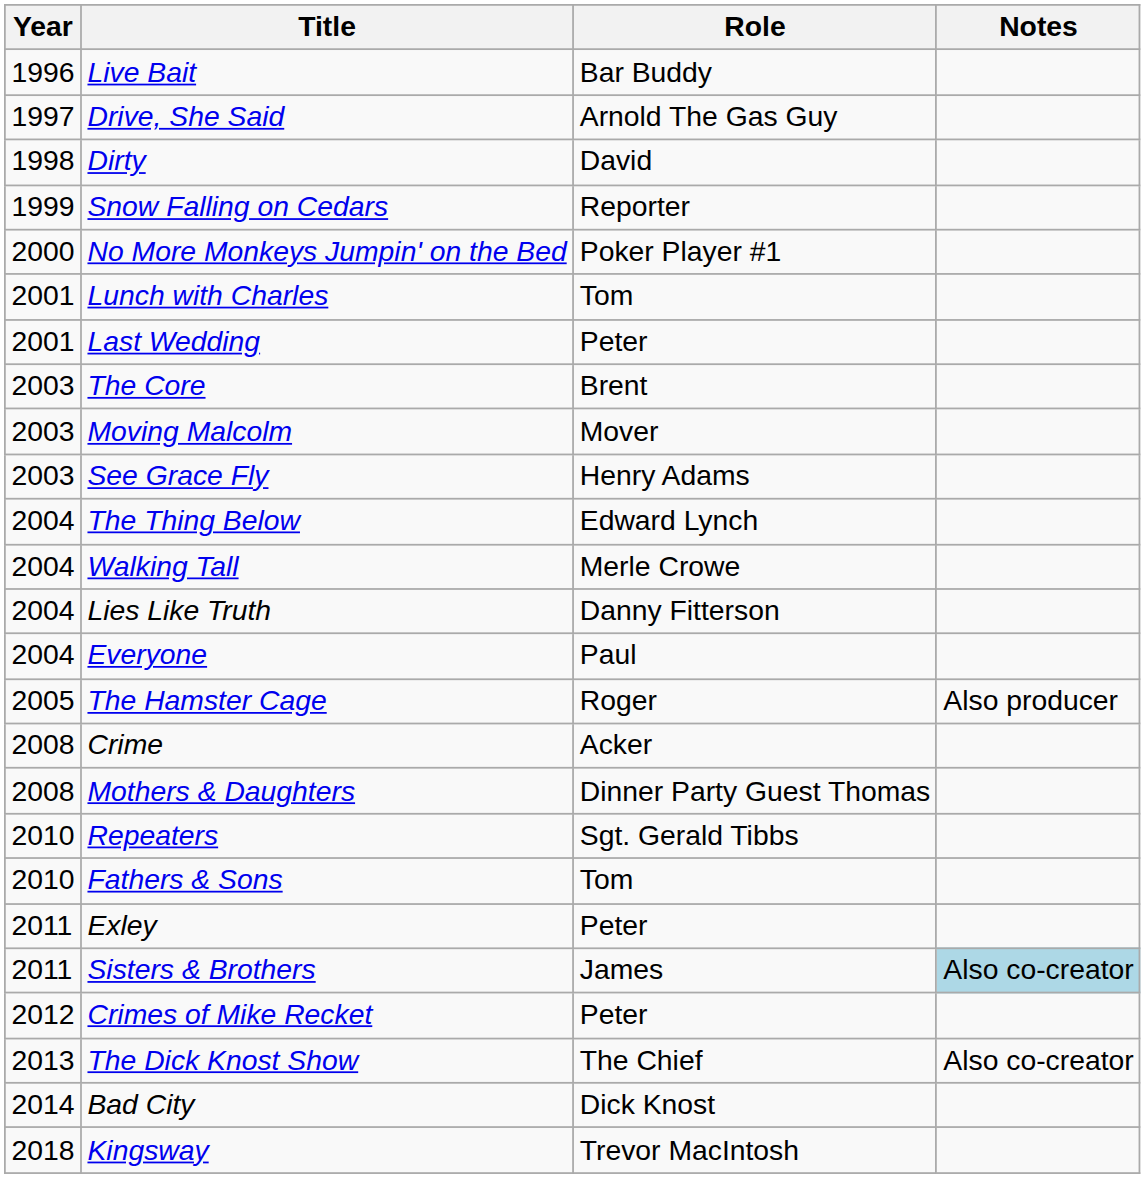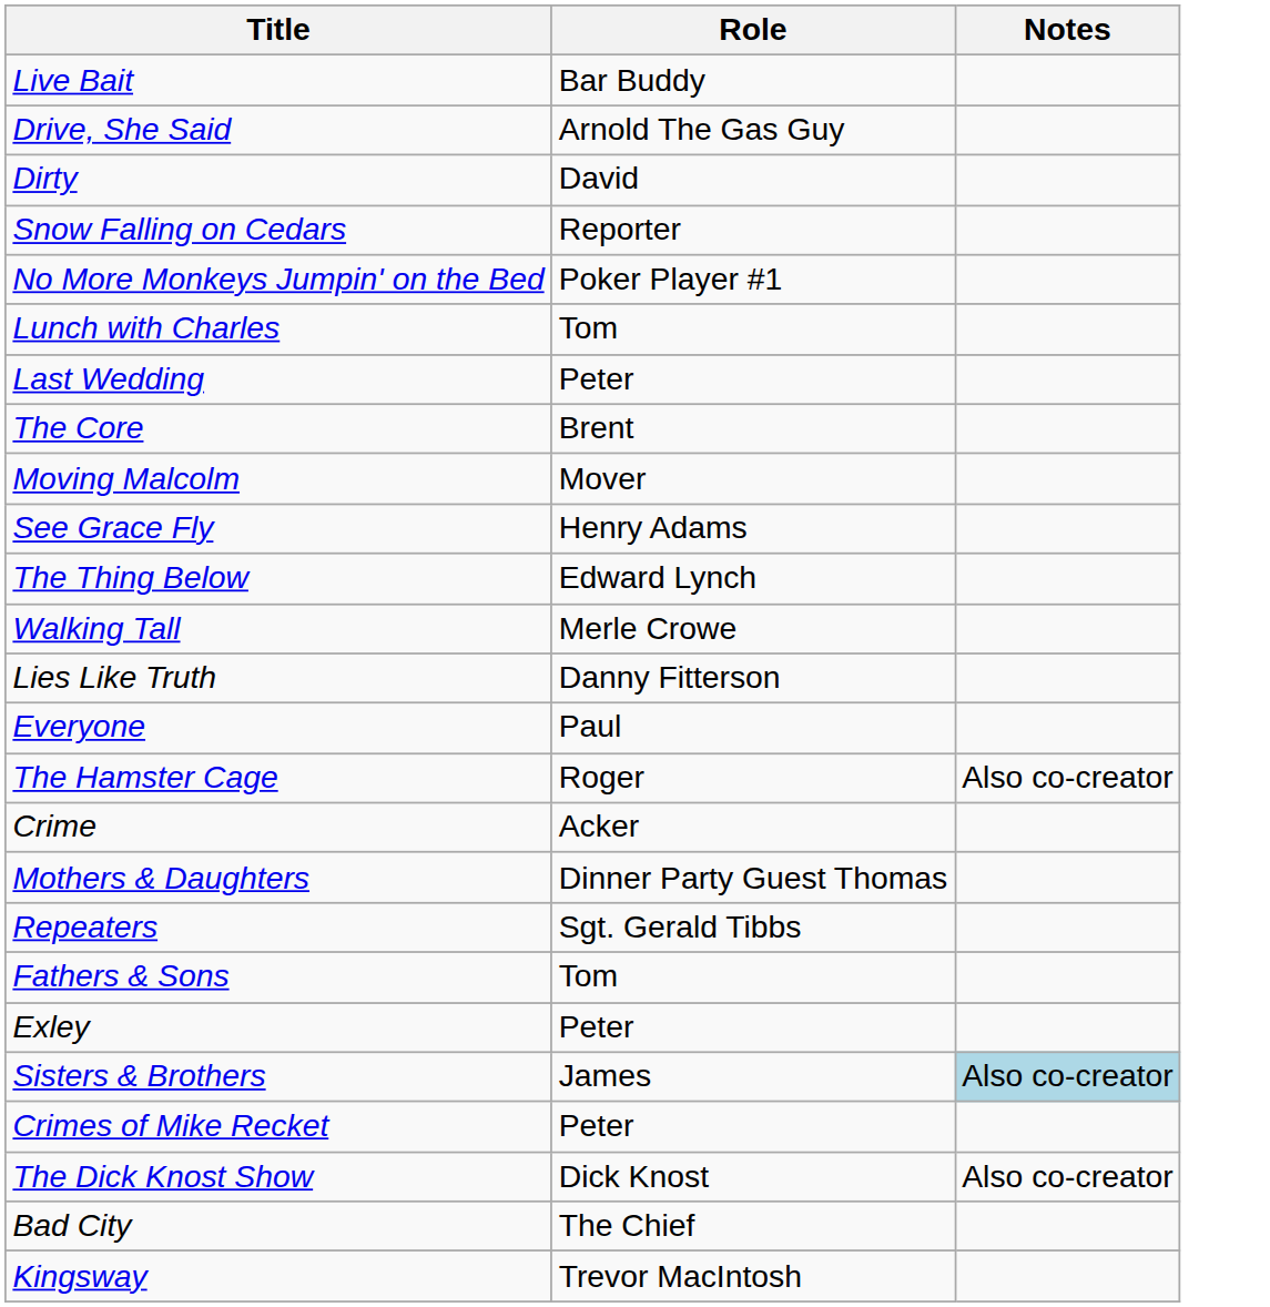- column: Year | 1996 | 1997 | 1998 | 1999 | 2000 | 2001 | 2001 | 2003 | 2003 | 2003 | 2004 | 2004 | 2004 | 2004 | 2005 | 2008 | 2008 | 2010 | 2010 | 2011 | 2011 | 2012 | 2013 | 2014 | 2018
The Hamster Cage | Notes: Also producer -> Also co-creator
The Dick Knost Show | Role: The Chief -> Dick Knost
Bad City | Role: Dick Knost -> The Chief
